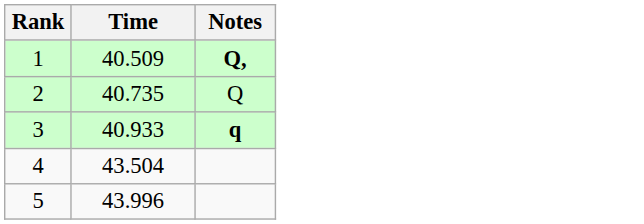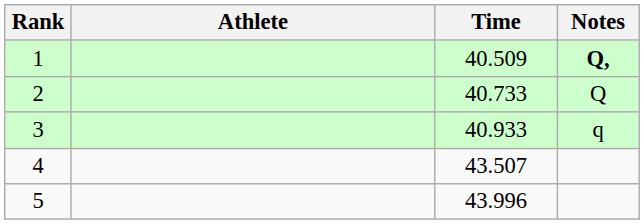+ column: Athlete
2 | Time: 40.735 -> 40.733
3 | Notes: bold -> normal
4 | Time: 43.504 -> 43.507
